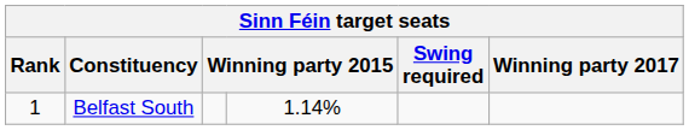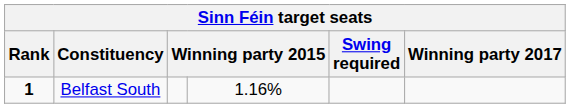Belfast South | Rank: normal -> bold
Belfast South | column 4: 1.14% -> 1.16%
